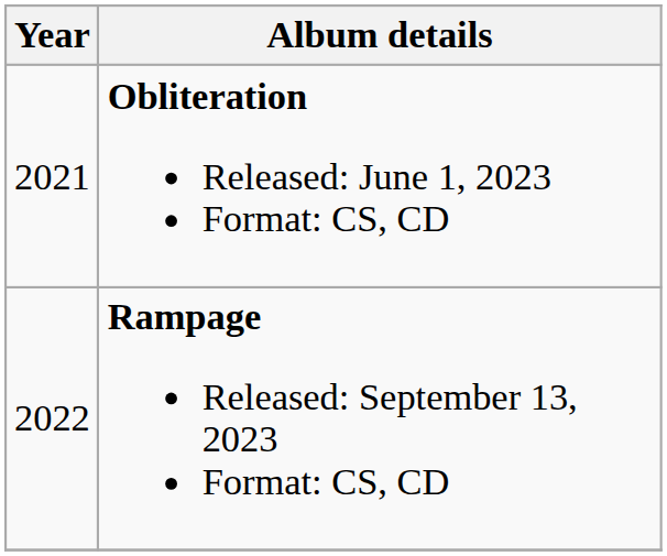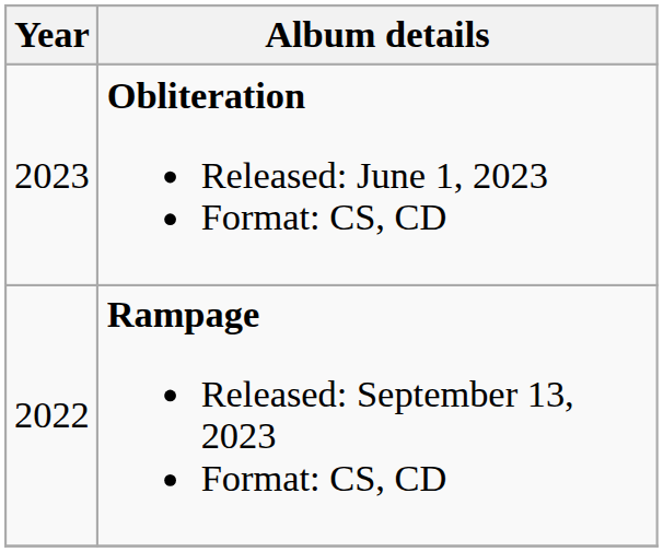Obliteration Released: June 1, 2023 Format: CS, CD | Year: 2021 -> 2023
